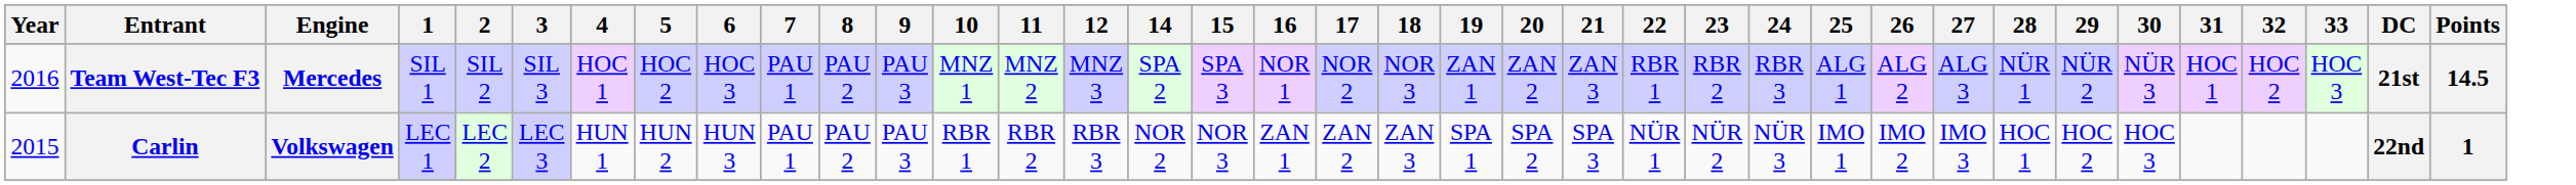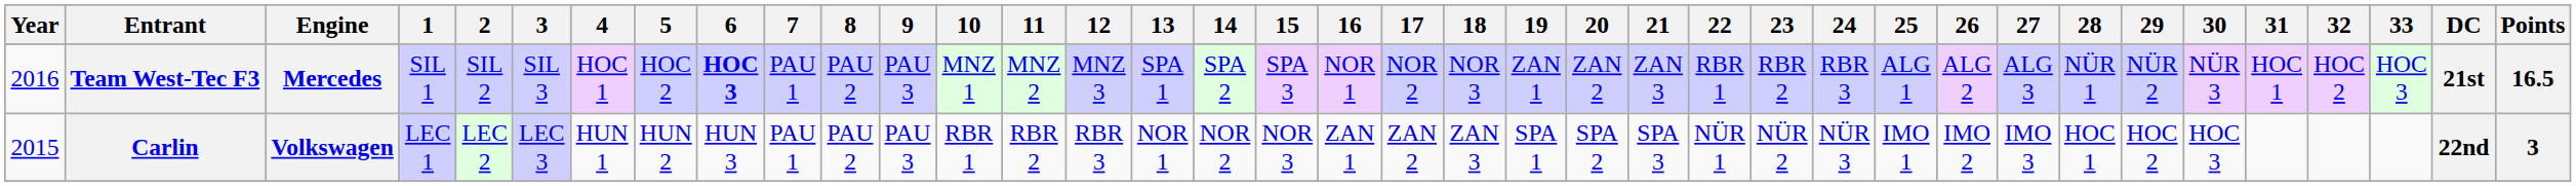+ column: 13 | SPA 1 | NOR 1
Team West-Tec F3 | 6: normal -> bold
Team West-Tec F3 | Points: 14.5 -> 16.5
Carlin | Points: 1 -> 3
